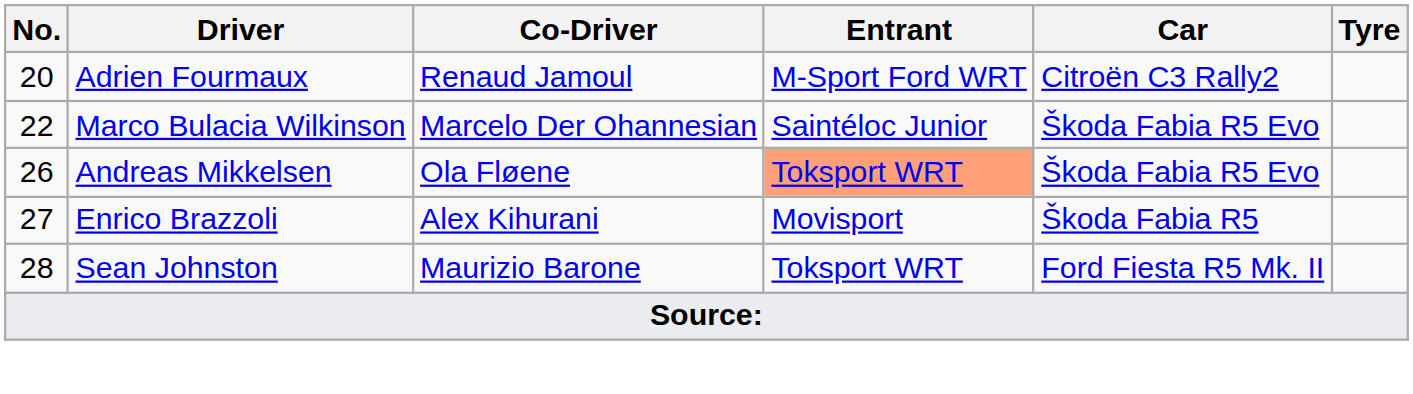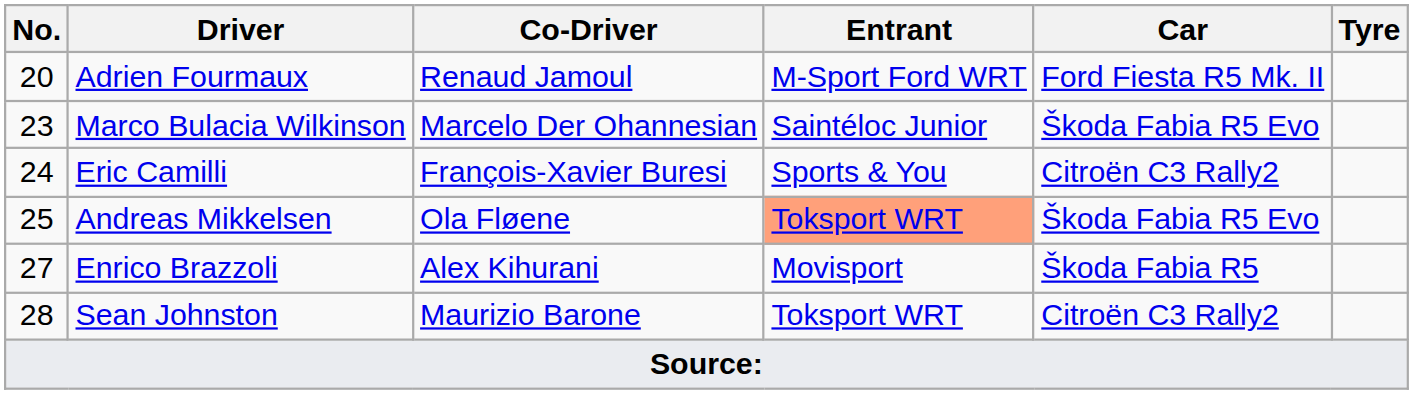Adrien Fourmaux | Car: Citroën C3 Rally2 -> Ford Fiesta R5 Mk. II
Marco Bulacia Wilkinson | No.: 22 -> 23
+ row: 24 | Eric Camilli | François-Xavier Buresi | Sports & You | Citroën C3 Rally2
Andreas Mikkelsen | No.: 26 -> 25
Sean Johnston | Car: Ford Fiesta R5 Mk. II -> Citroën C3 Rally2
